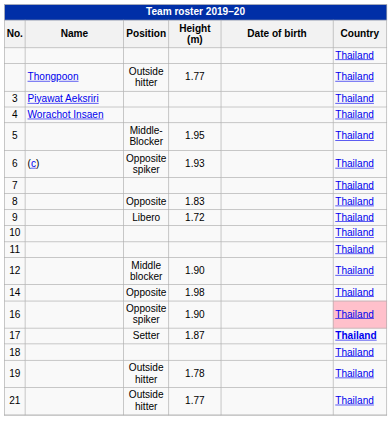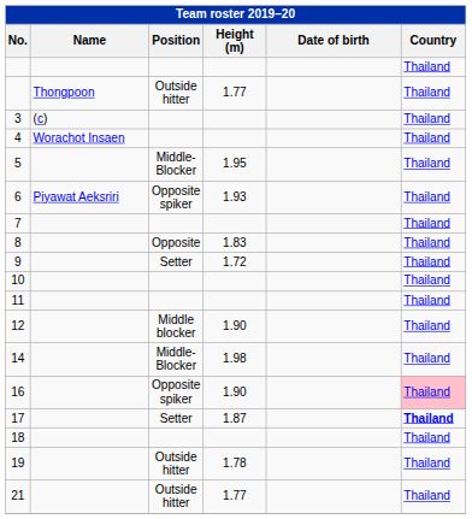3 | Name: Piyawat Aeksriri -> (c)
6 | Name: (c) -> Piyawat Aeksriri
9 | Position: Libero -> Setter
14 | Position: Opposite -> Middle-Blocker
